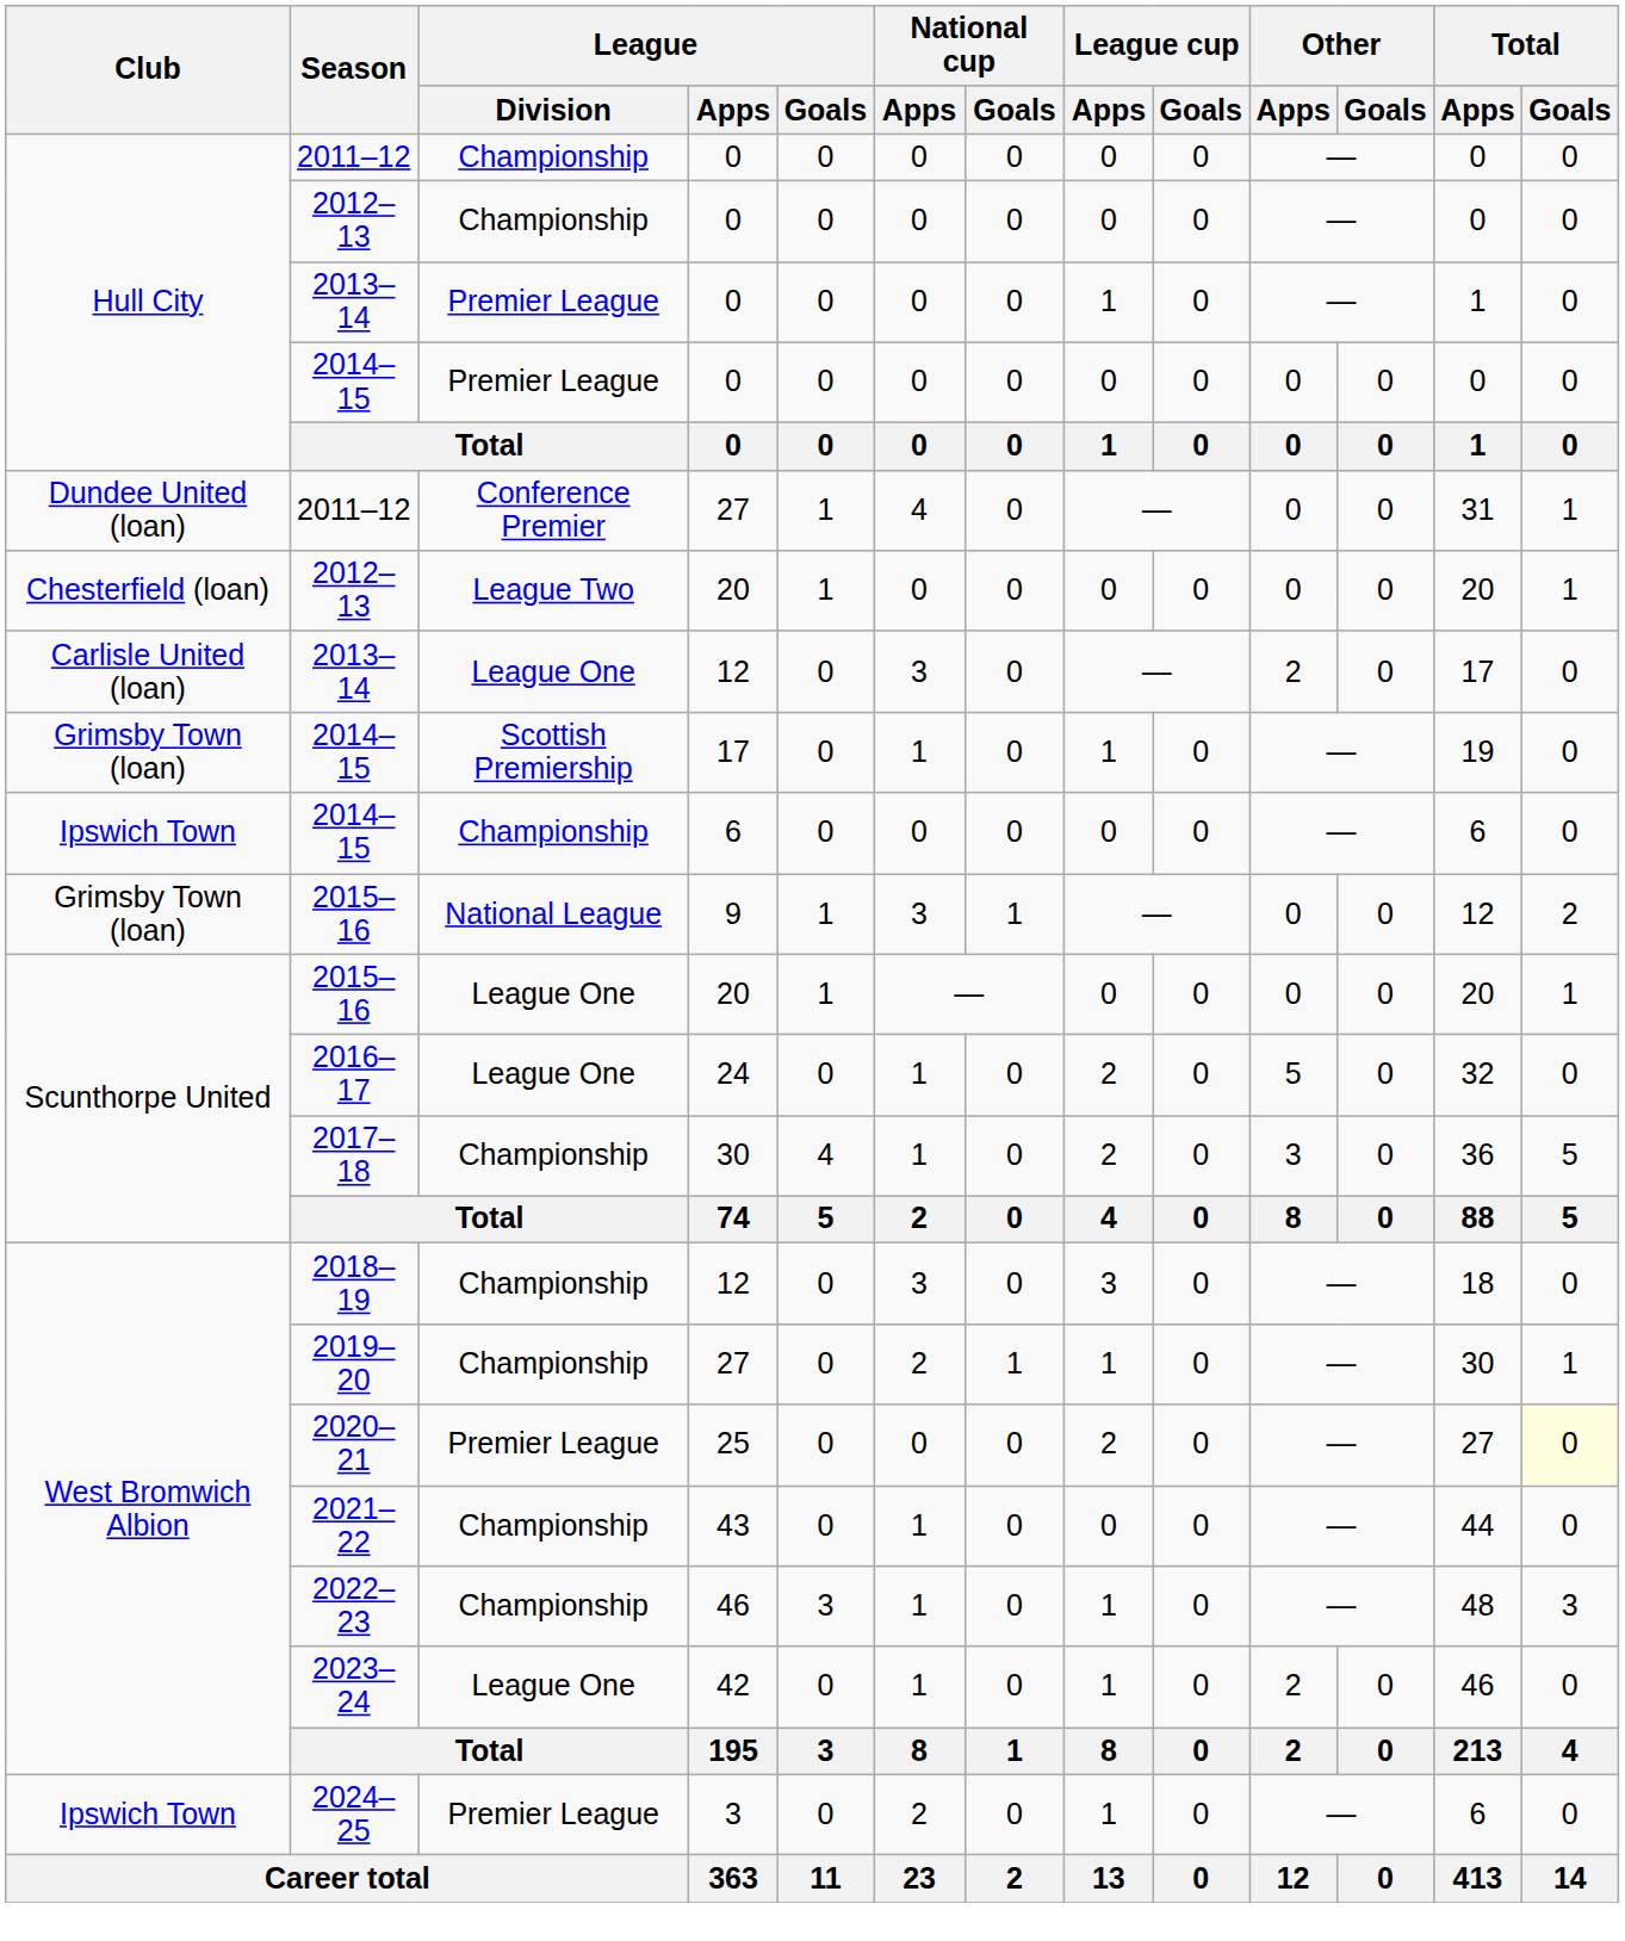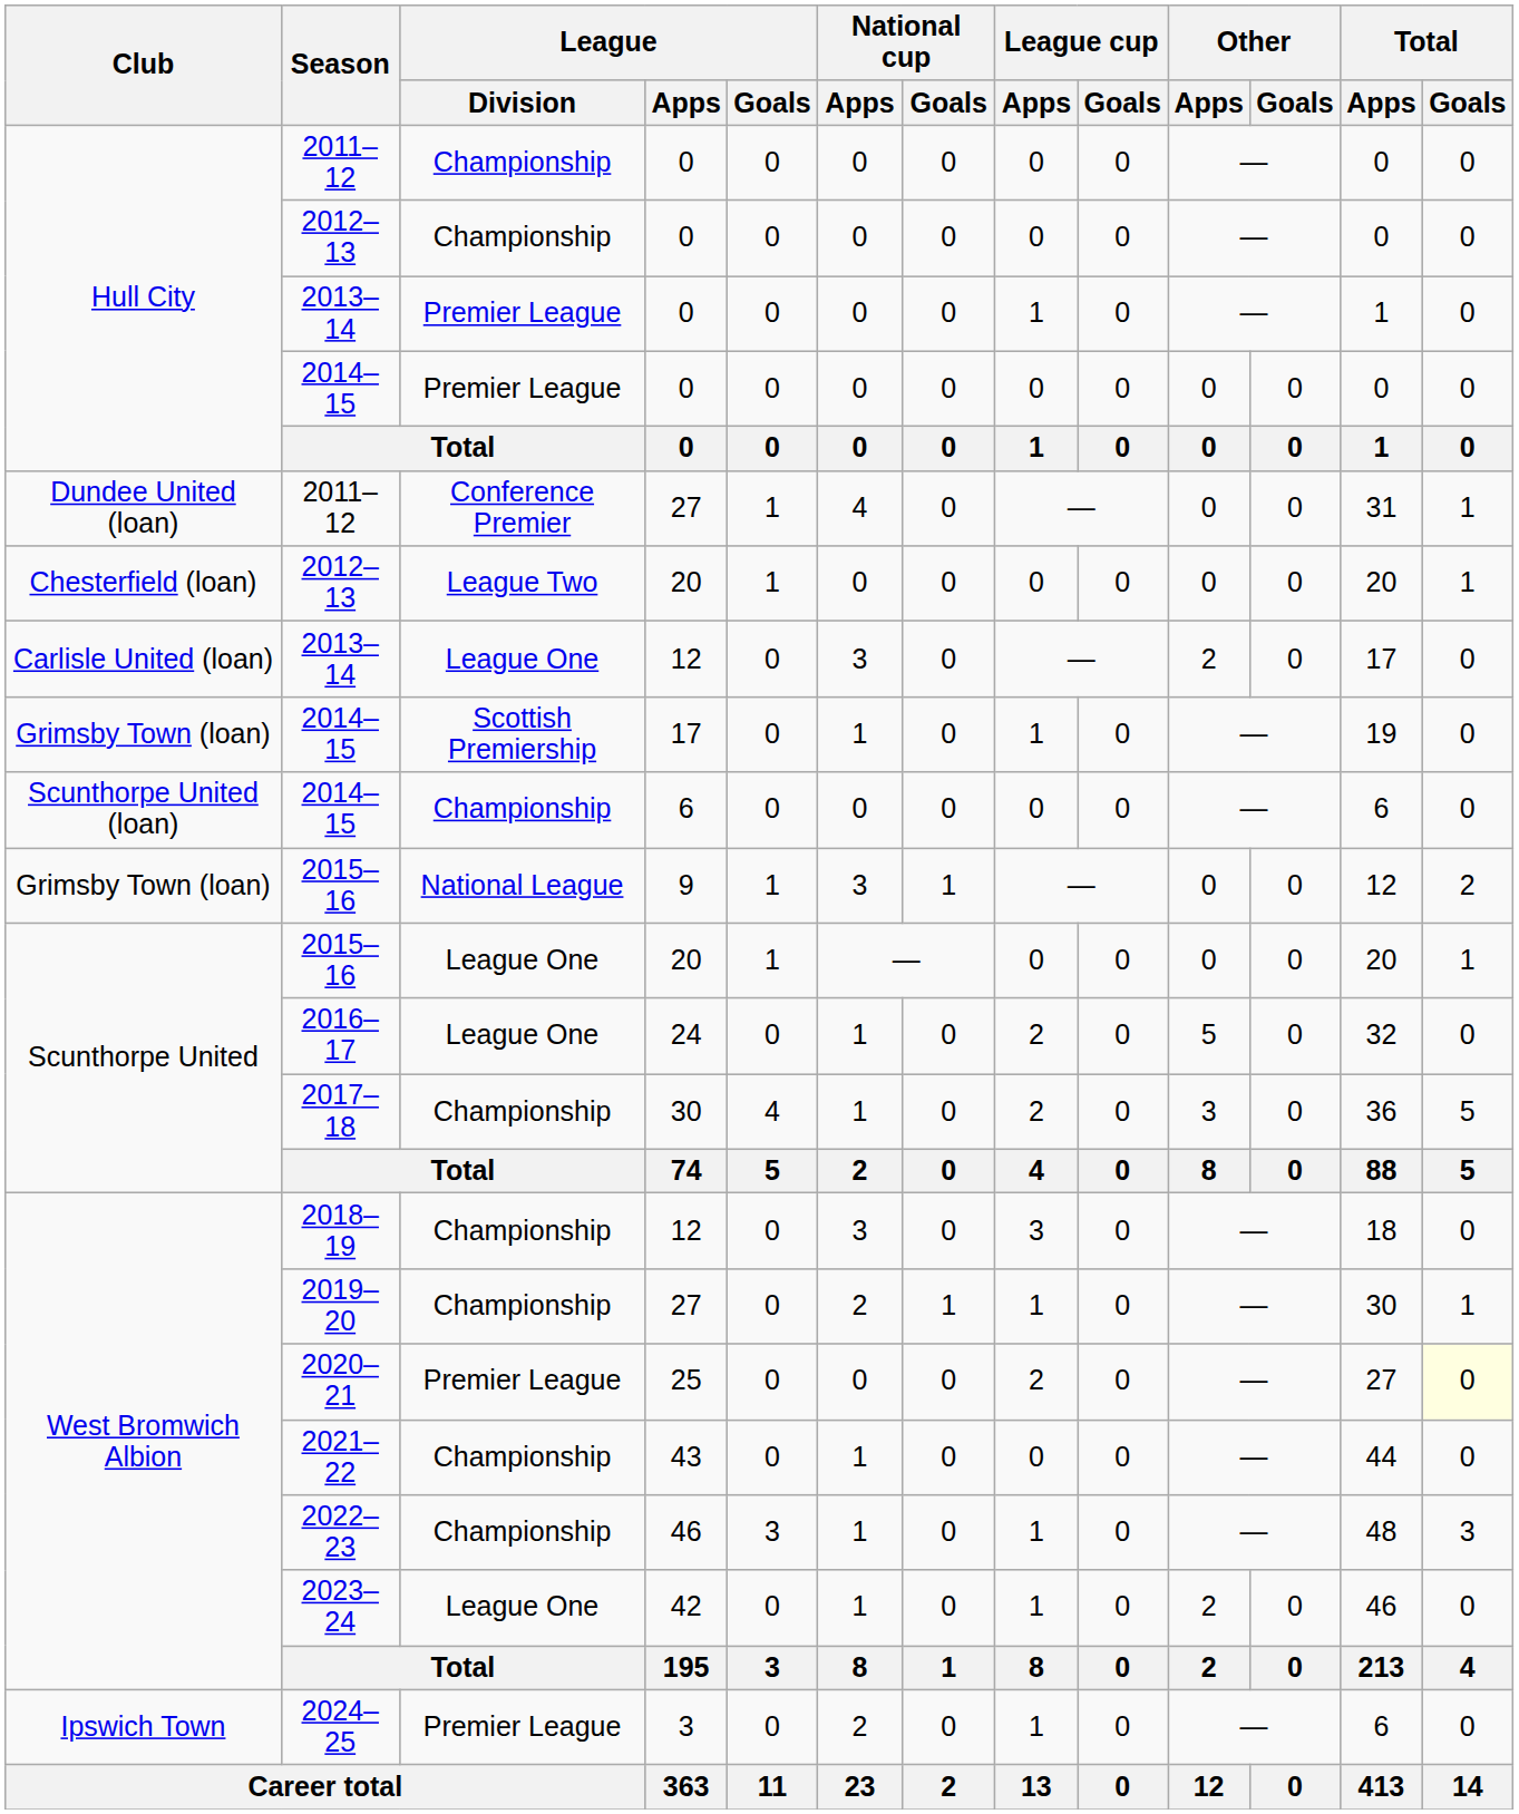2014–15 / 6 | Club: Ipswich Town -> Scunthorpe United (loan)
